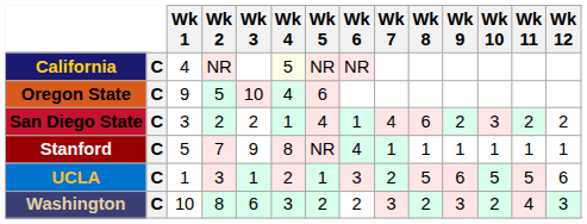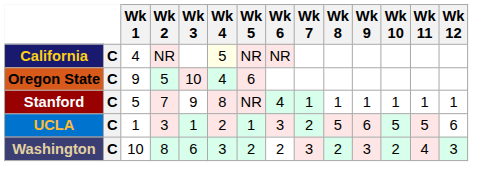- row: San Diego State | C | 3 | 2 | 2 | 1 | 4 | 1 | 4 | 6 | 2 | 3 | 2 | 2
